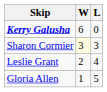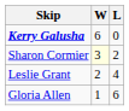Sharon Cormier | L: 3 -> 2
Gloria Allen | L: 5 -> 6
